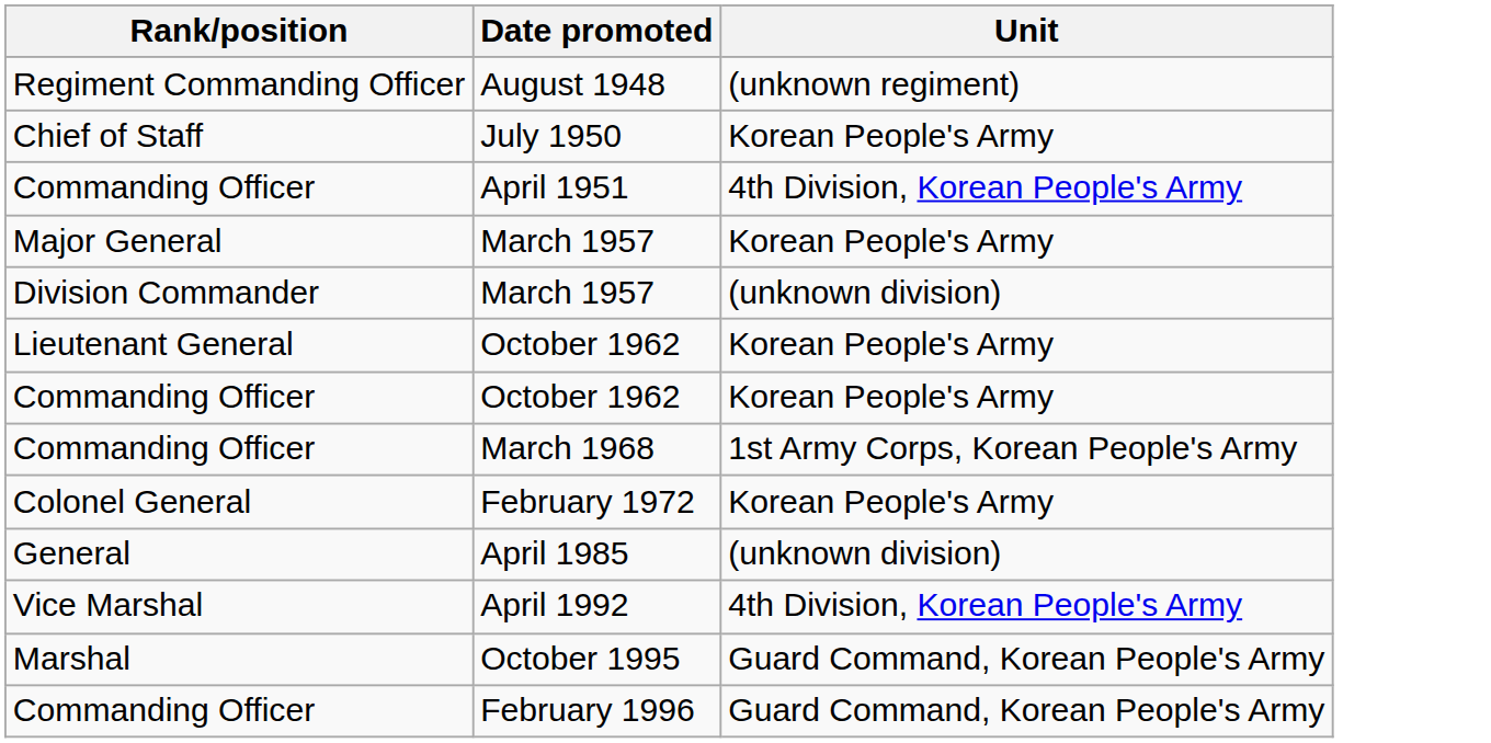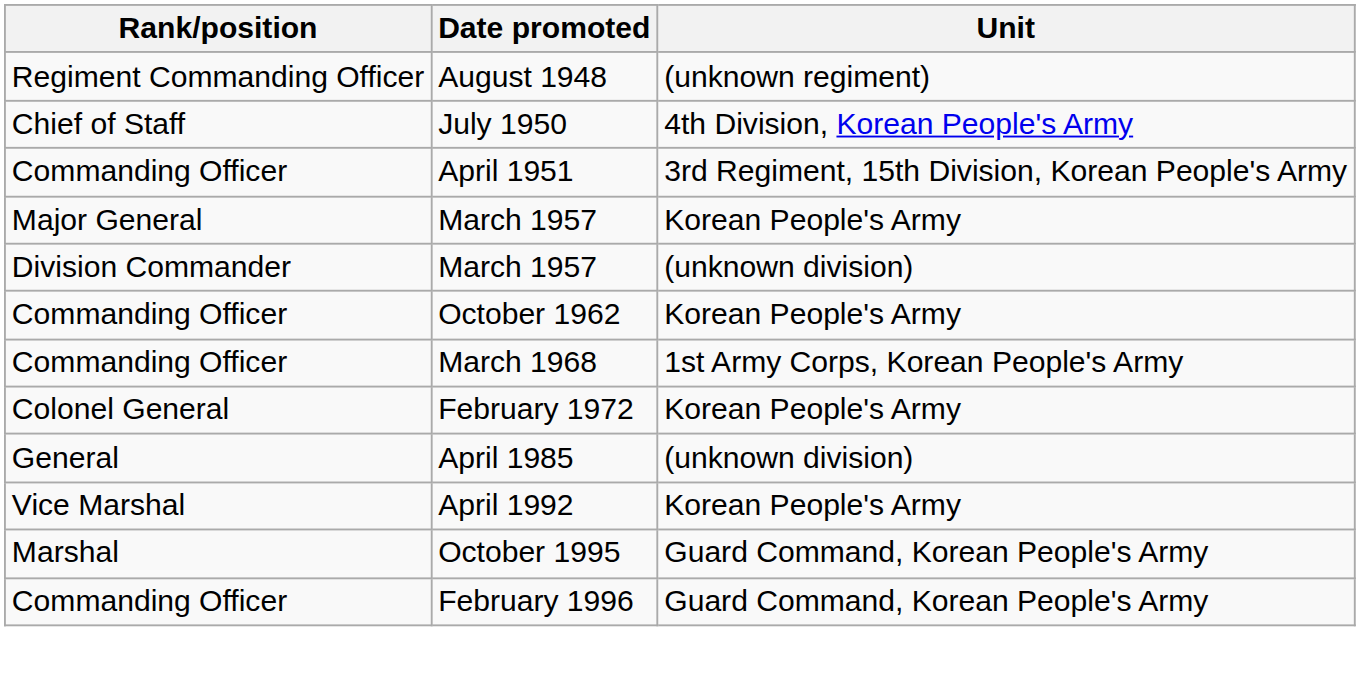July 1950 | Unit: Korean People's Army -> 4th Division, Korean People's Army
April 1951 | Unit: 4th Division, Korean People's Army -> 3rd Regiment, 15th Division, Korean People's Army
- row: Lieutenant General | October 1962 | Korean People's Army
April 1992 | Unit: 4th Division, Korean People's Army -> Korean People's Army
